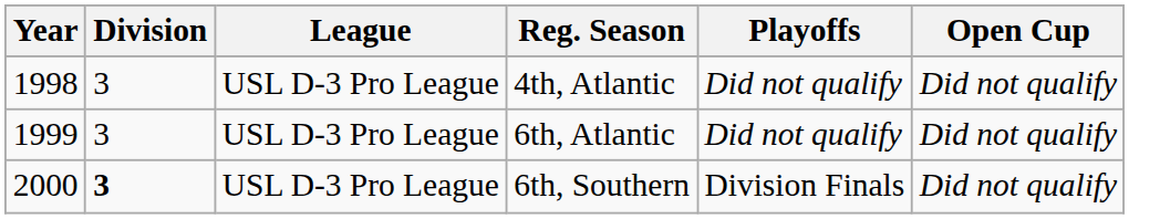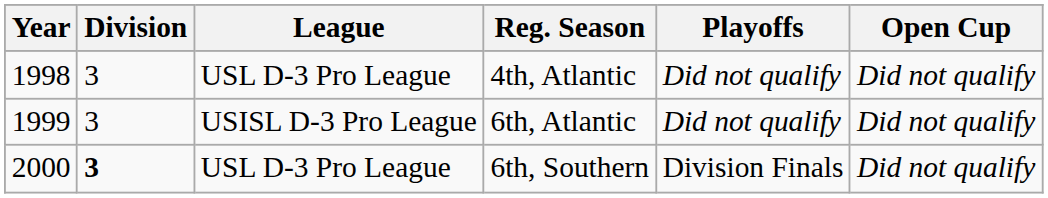6th, Atlantic | League: USL D-3 Pro League -> USISL D-3 Pro League
